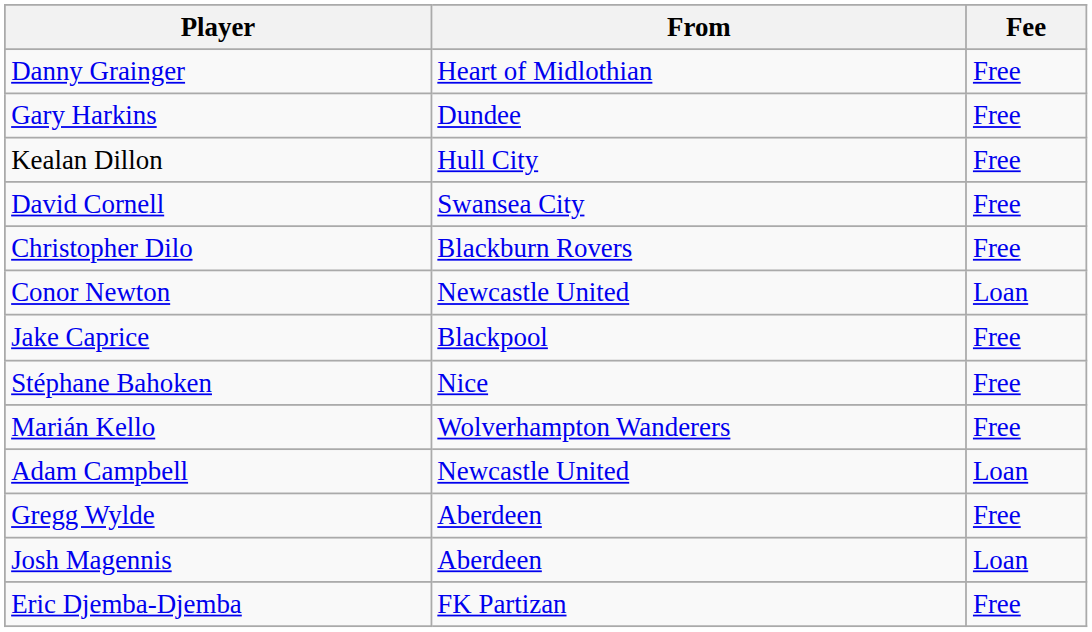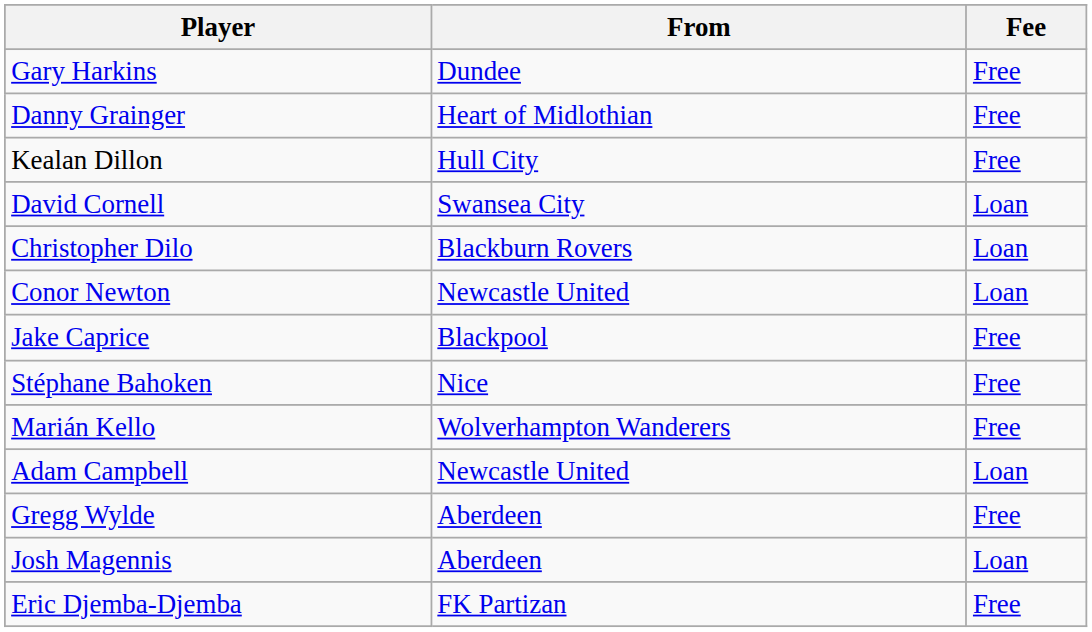rows swapped: Gary Harkins <-> Danny Grainger
David Cornell | Fee: Free -> Loan
Christopher Dilo | Fee: Free -> Loan
